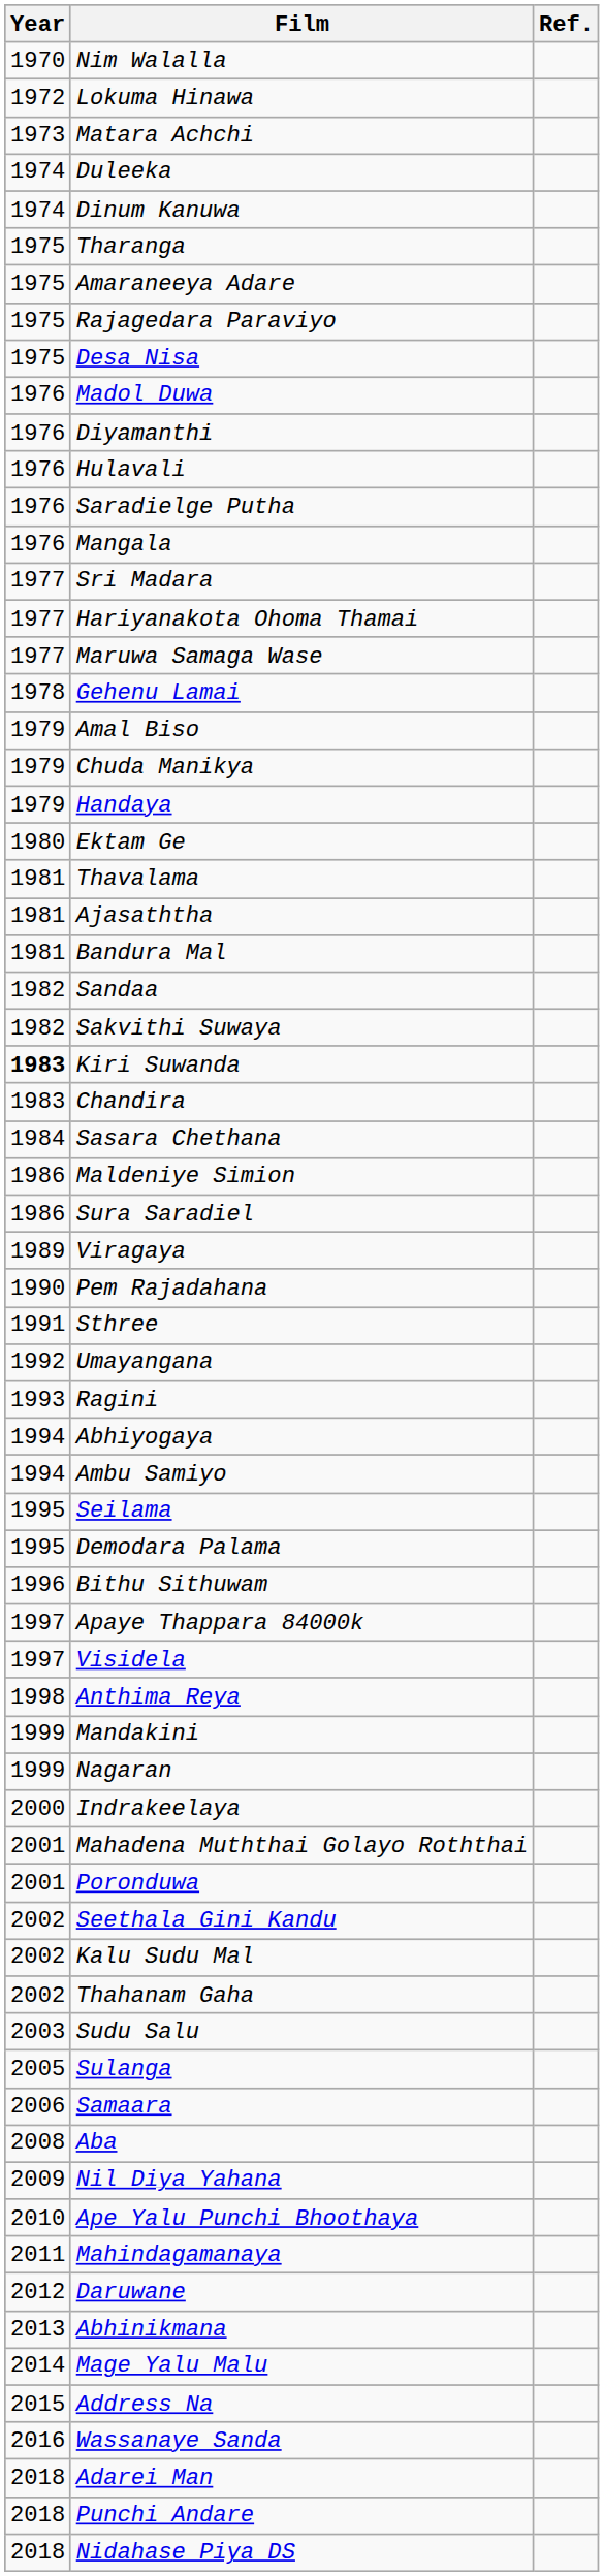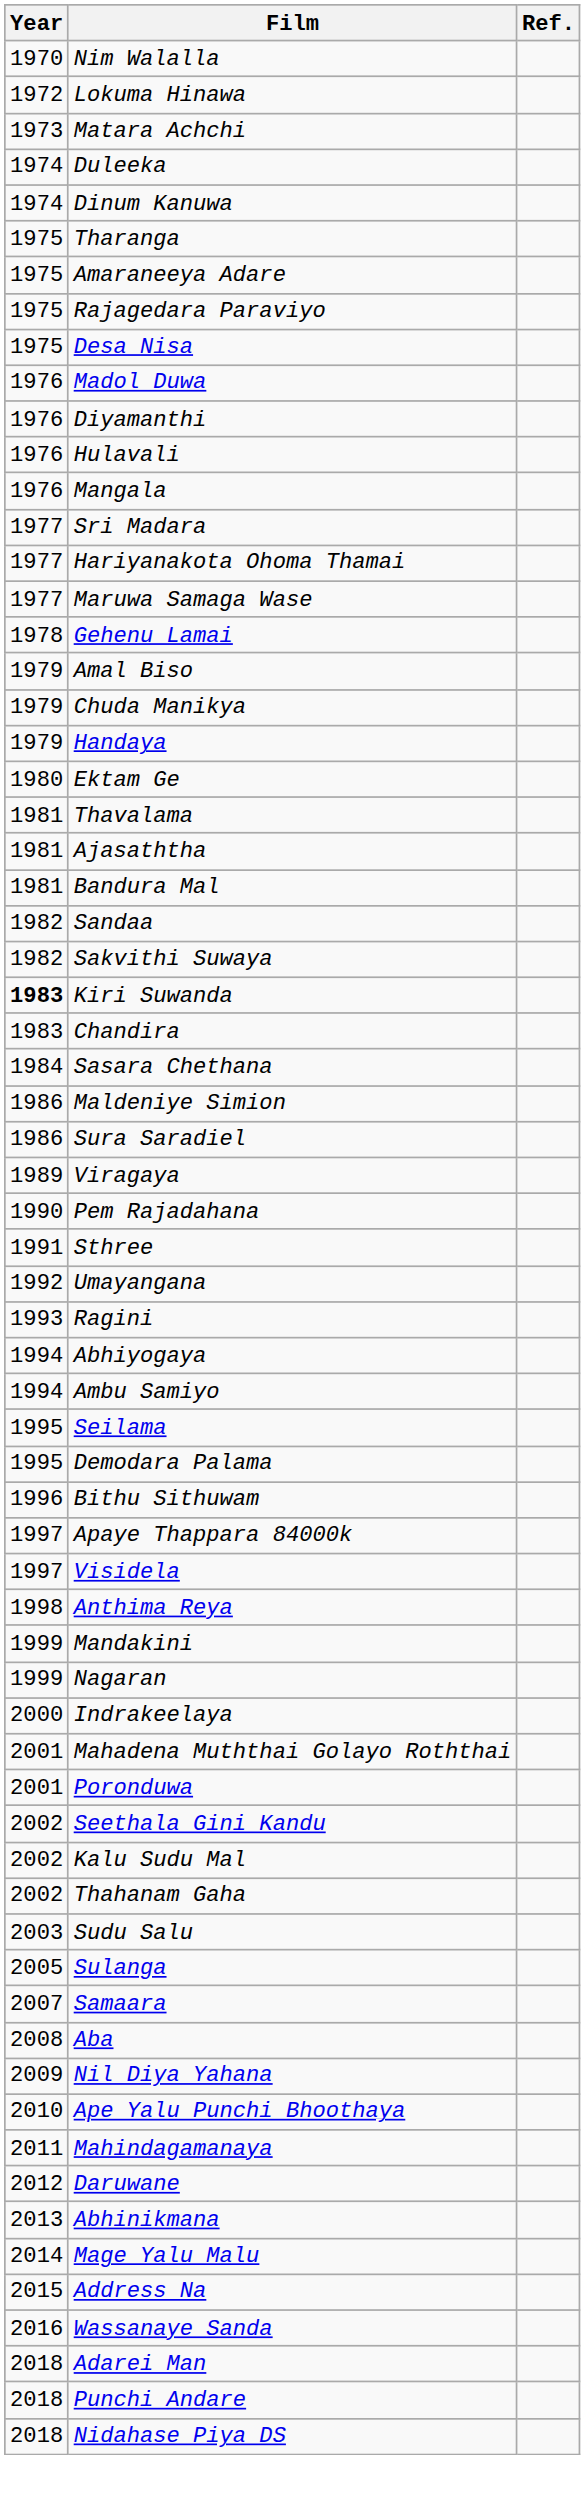- row: 1976 | Saradielge Putha
Samaara | Year: 2006 -> 2007
